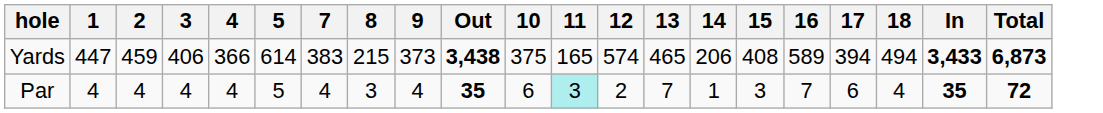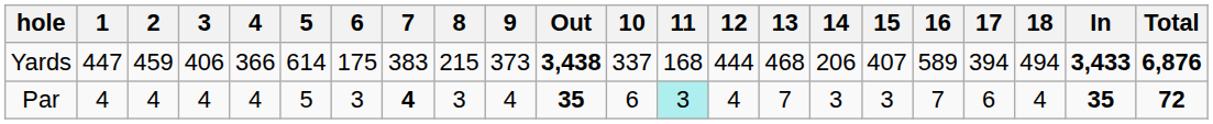+ column: 6 | 175 | 3
Yards | 10: 375 -> 337
Yards | 11: 165 -> 168
Yards | 12: 574 -> 444
Yards | 13: 465 -> 468
Yards | 15: 408 -> 407
Yards | Total: 6,873 -> 6,876
Par | 7: normal -> bold
Par | 12: 2 -> 4
Par | 14: 1 -> 3
